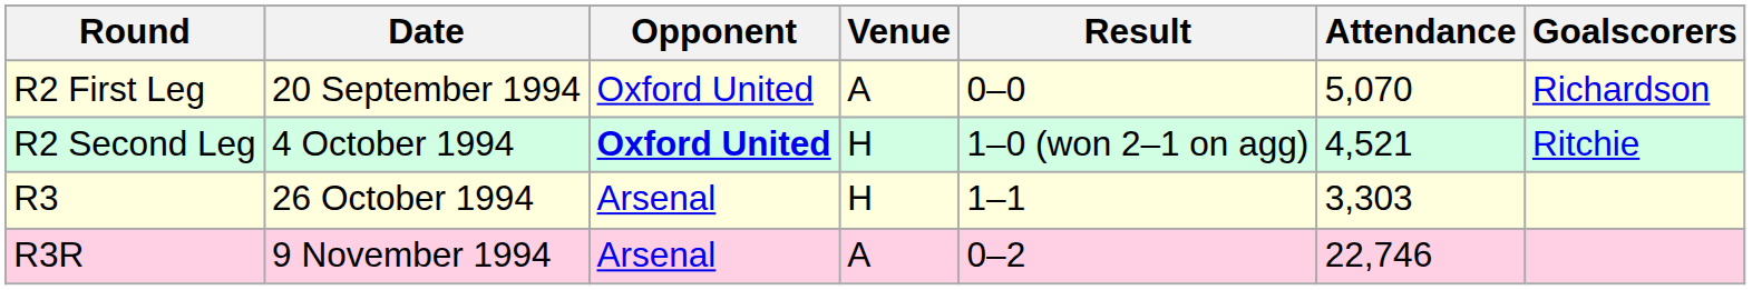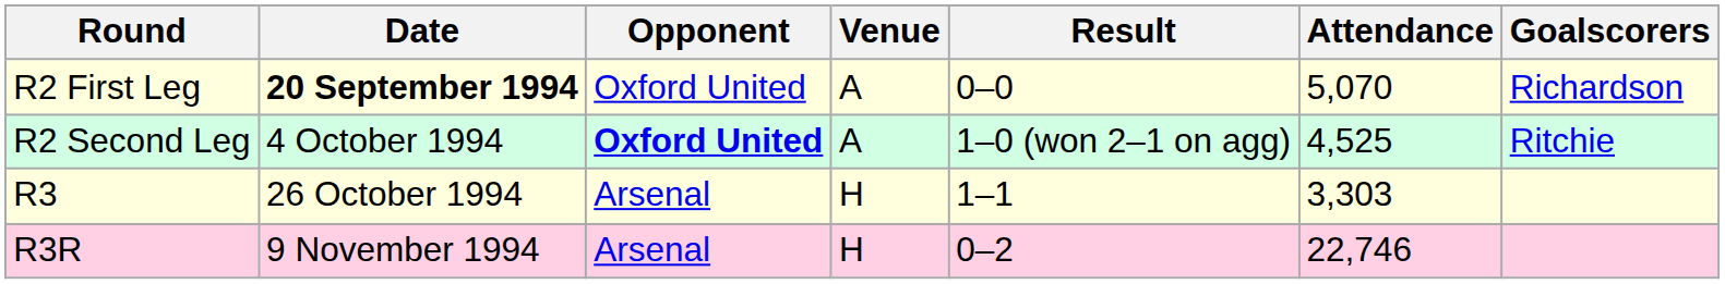R2 First Leg | Date: normal -> bold
R2 Second Leg | Venue: H -> A
R2 Second Leg | Attendance: 4,521 -> 4,525
R3R | Venue: A -> H
